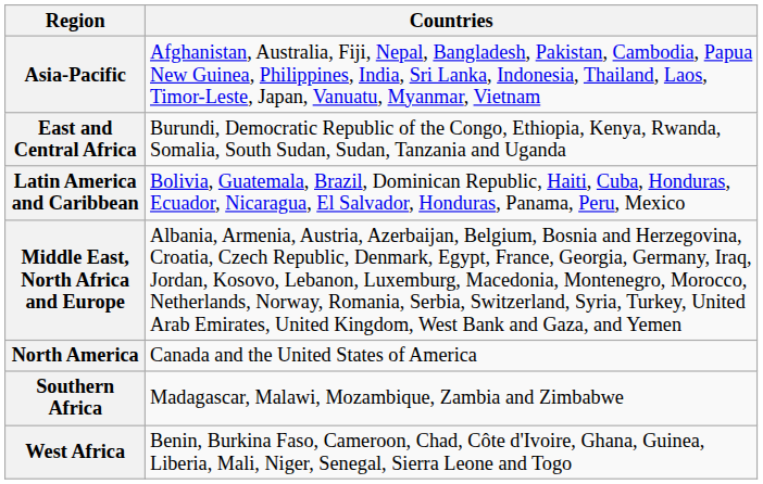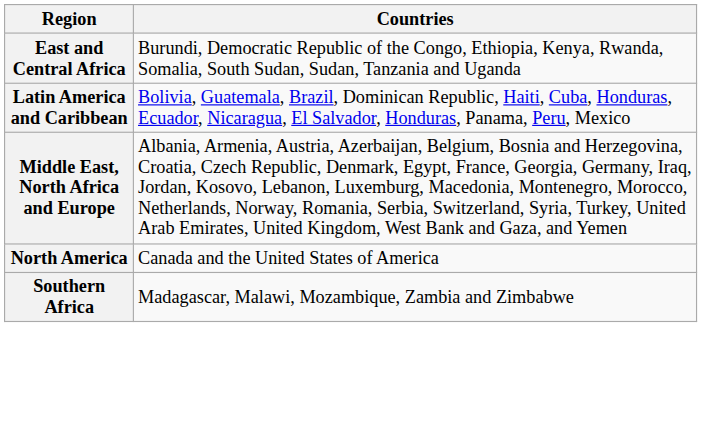- row: Asia-Pacific | Afghanistan, Australia, Fiji, Nepal, Bangladesh, Pakistan, Cambodia, Papua New Guinea, Philippines, India, Sri Lanka, Indonesia, Thailand, Laos, Timor-Leste, Japan, Vanuatu, Myanmar, Vietnam
- row: West Africa | Benin, Burkina Faso, Cameroon, Chad, Côte d'Ivoire, Ghana, Guinea, Liberia, Mali, Niger, Senegal, Sierra Leone and Togo
